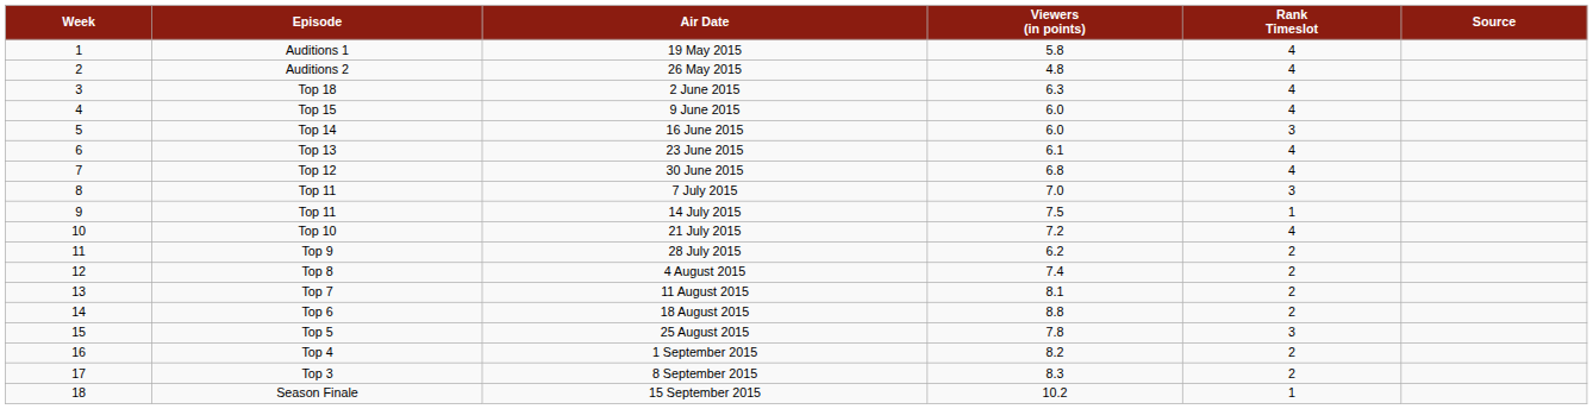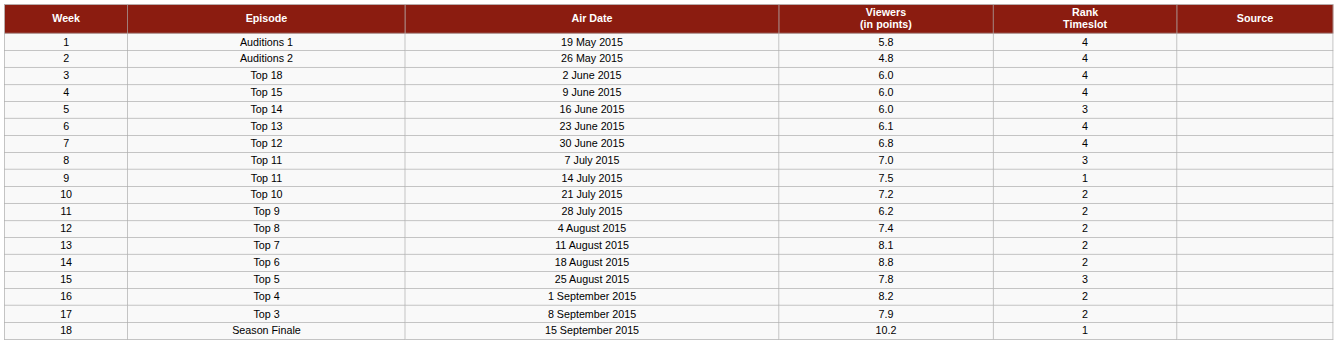2 June 2015 | Viewers (in points): 6.3 -> 6.0
21 July 2015 | Rank Timeslot: 4 -> 2
8 September 2015 | Viewers (in points): 8.3 -> 7.9
